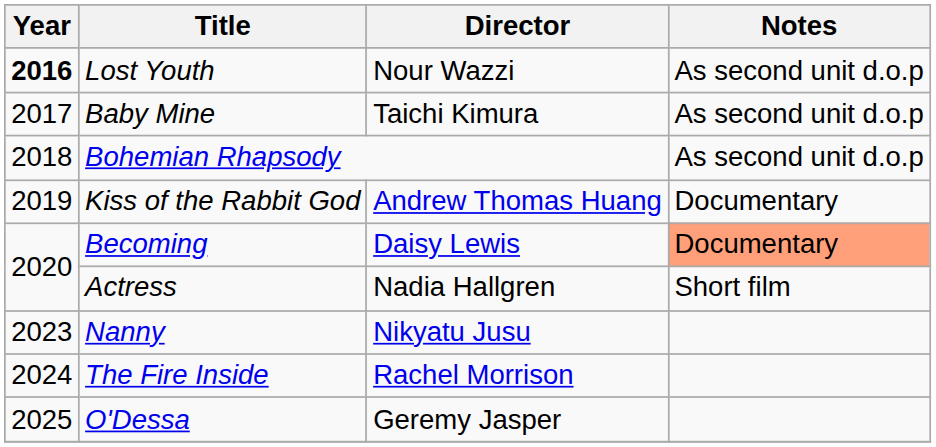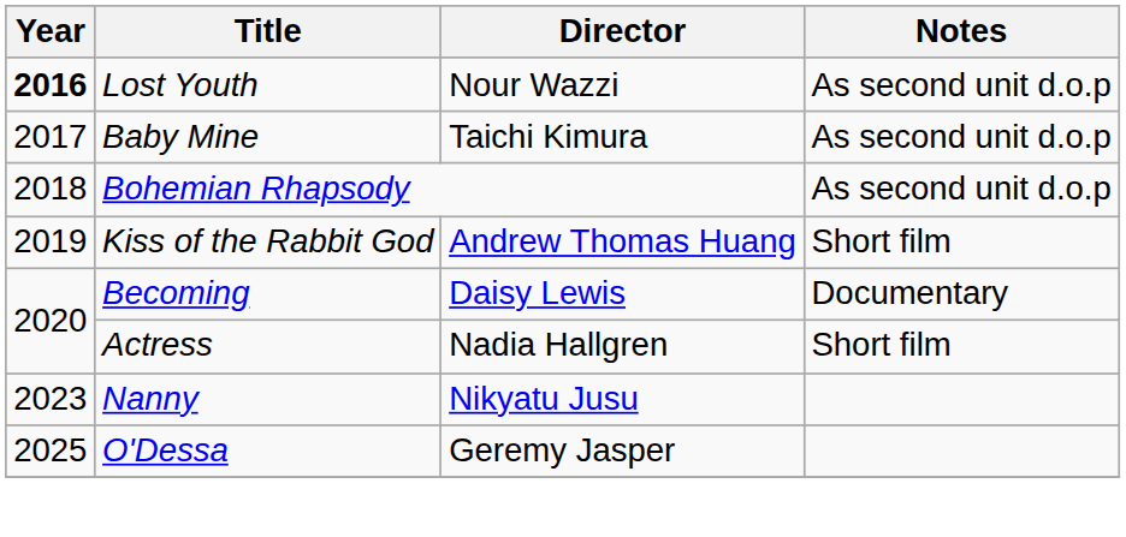Kiss of the Rabbit God | Notes: Documentary -> Short film
Becoming | Notes: lightsalmon background -> no background
- row: 2024 | The Fire Inside | Rachel Morrison
